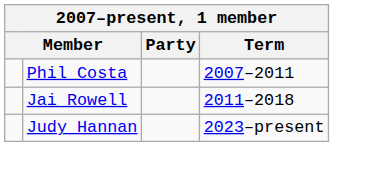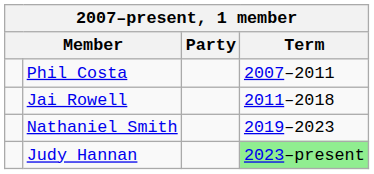+ row: Nathaniel Smith | 2019–2023
Judy Hannan | Term: no background -> lightgreen background
